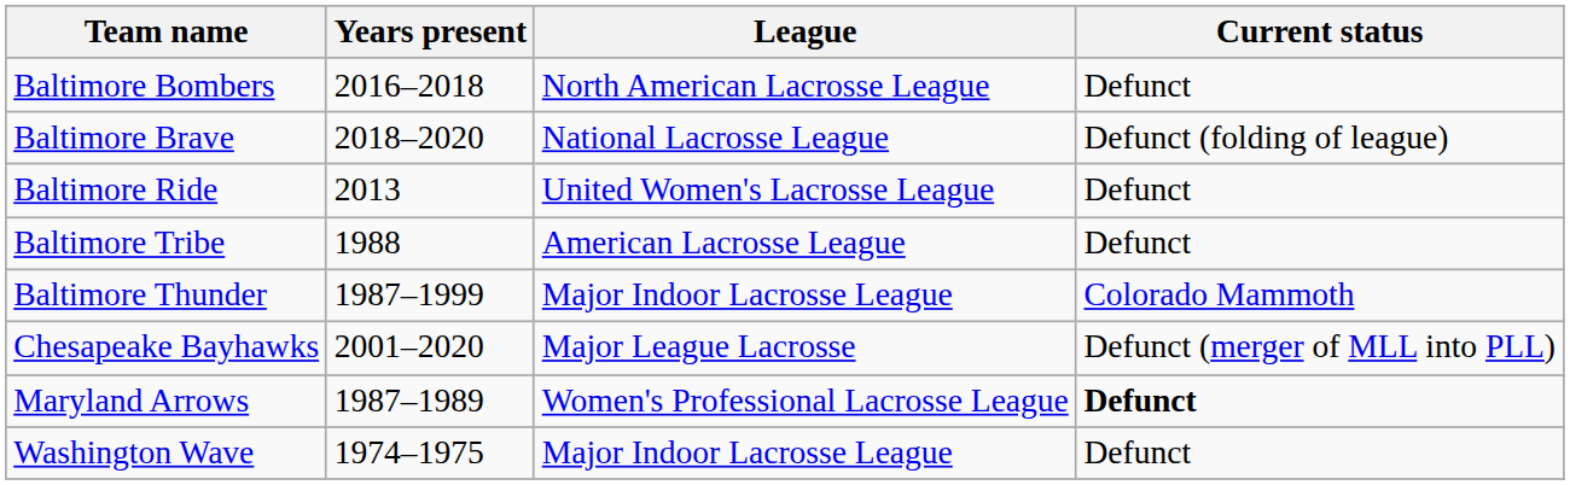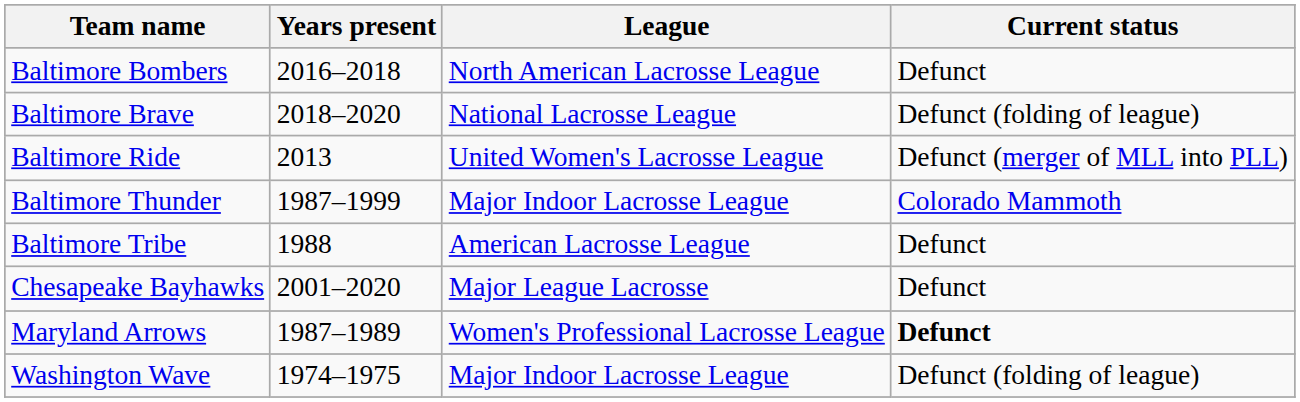Baltimore Ride | Current status: Defunct -> Defunct (merger of MLL into PLL)
rows swapped: Baltimore Tribe <-> Baltimore Thunder
Chesapeake Bayhawks | Current status: Defunct (merger of MLL into PLL) -> Defunct
Washington Wave | Current status: Defunct -> Defunct (folding of league)
